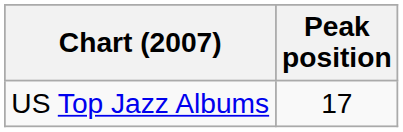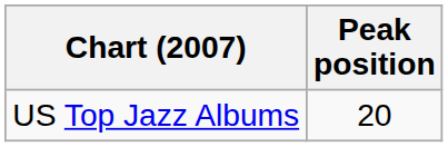US Top Jazz Albums | Peak position: 17 -> 20
